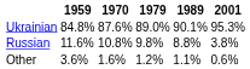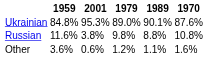columns swapped: 1970 <-> 2001
